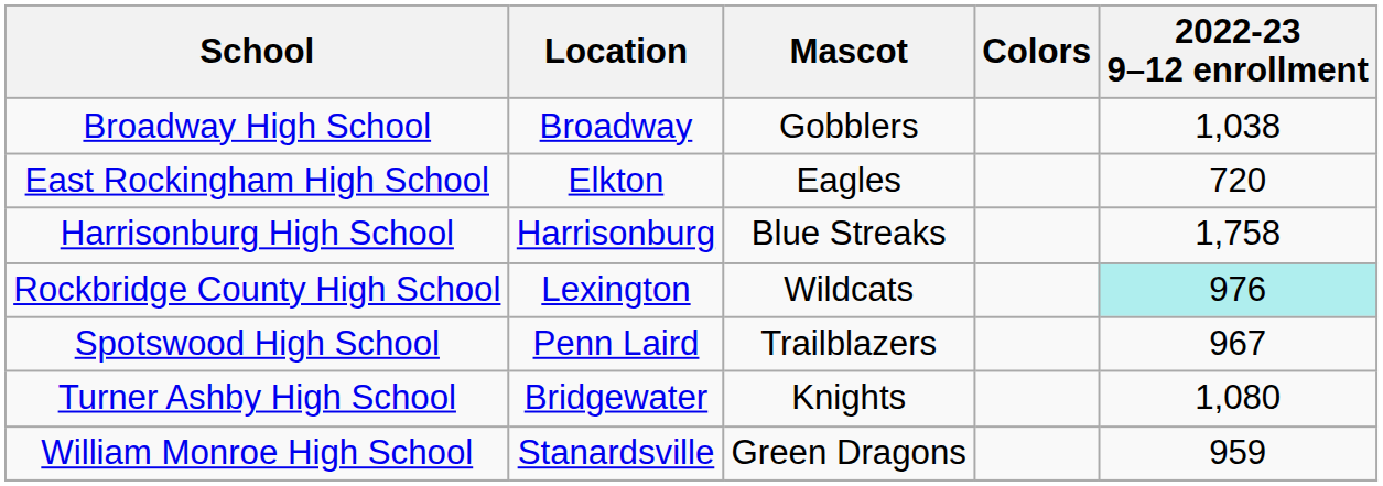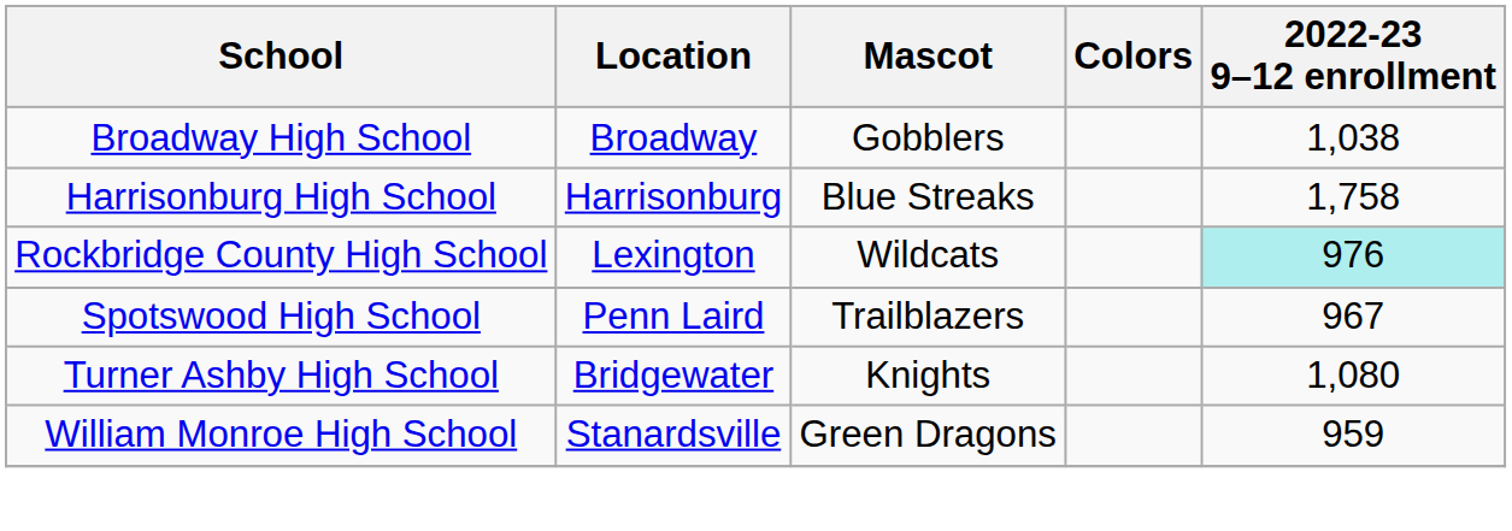- row: East Rockingham High School | Elkton | Eagles | 720
